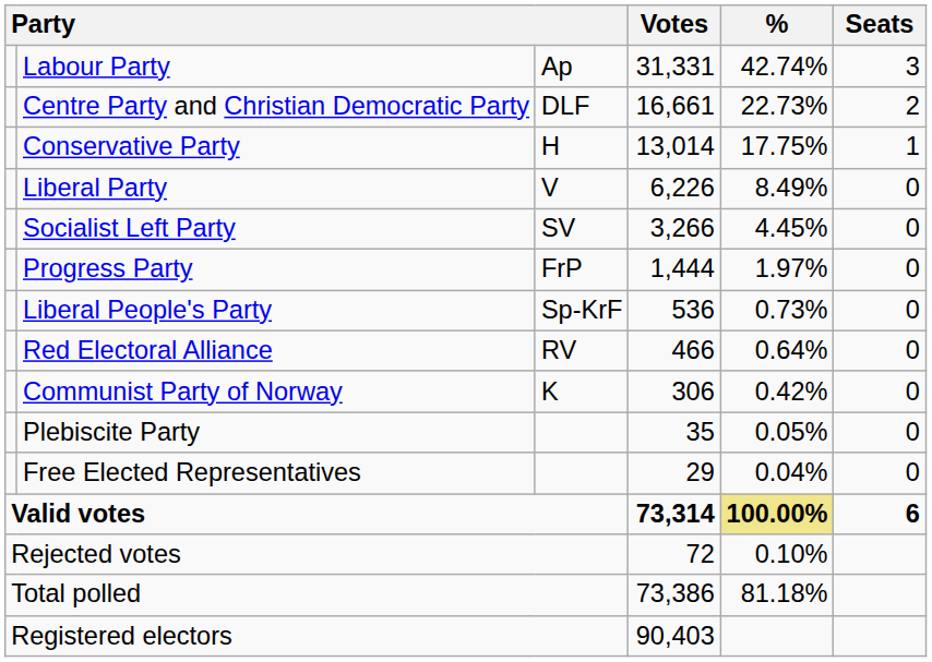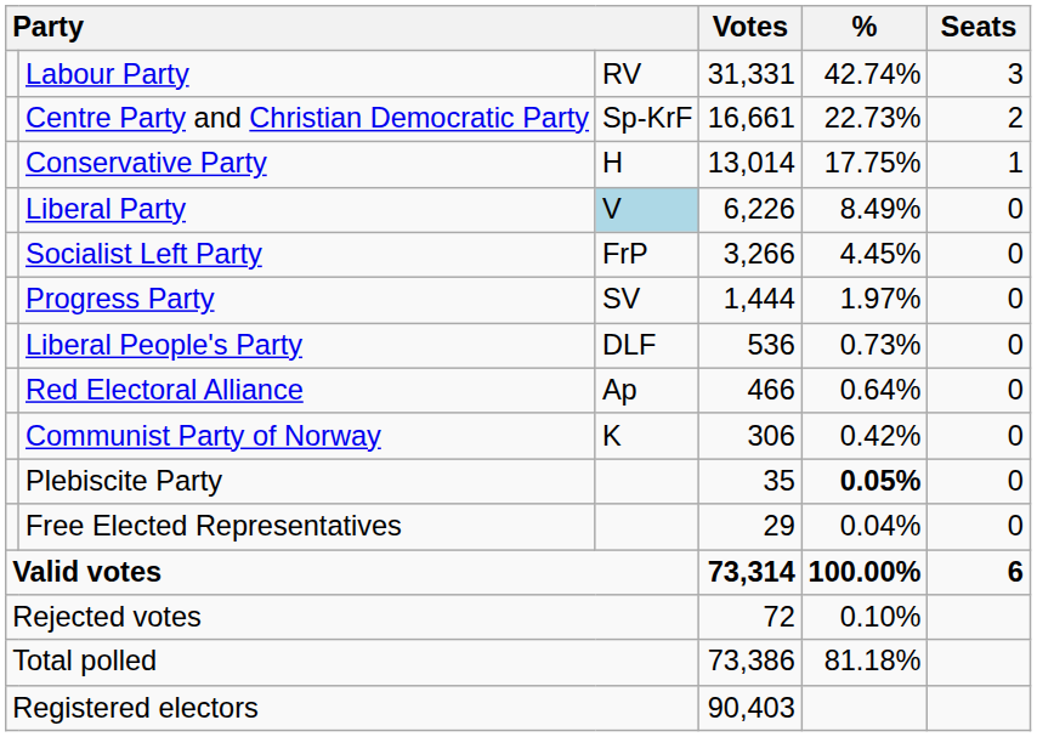Labour Party | column 3: Ap -> RV
Centre Party and Christian Democratic Party | column 3: DLF -> Sp-KrF
Liberal Party | column 3: no background -> lightblue background
Socialist Left Party | column 3: SV -> FrP
Progress Party | column 3: FrP -> SV
Liberal People's Party | column 3: Sp-KrF -> DLF
Red Electoral Alliance | column 3: RV -> Ap
Plebiscite Party | %: normal -> bold
Valid votes | %: khaki background -> no background
